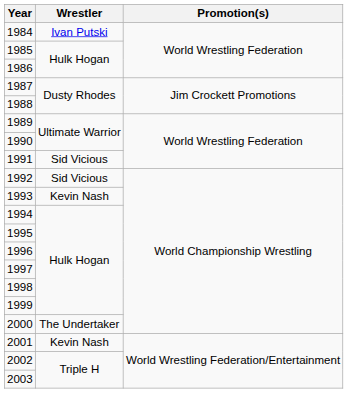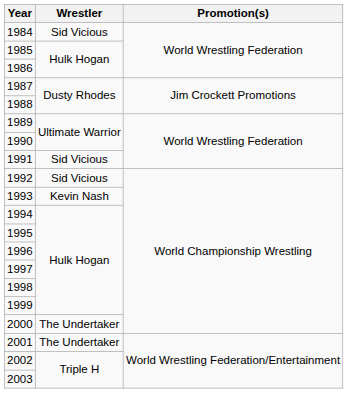1984 | Wrestler: Ivan Putski -> Sid Vicious
2001 | Wrestler: Kevin Nash -> The Undertaker
